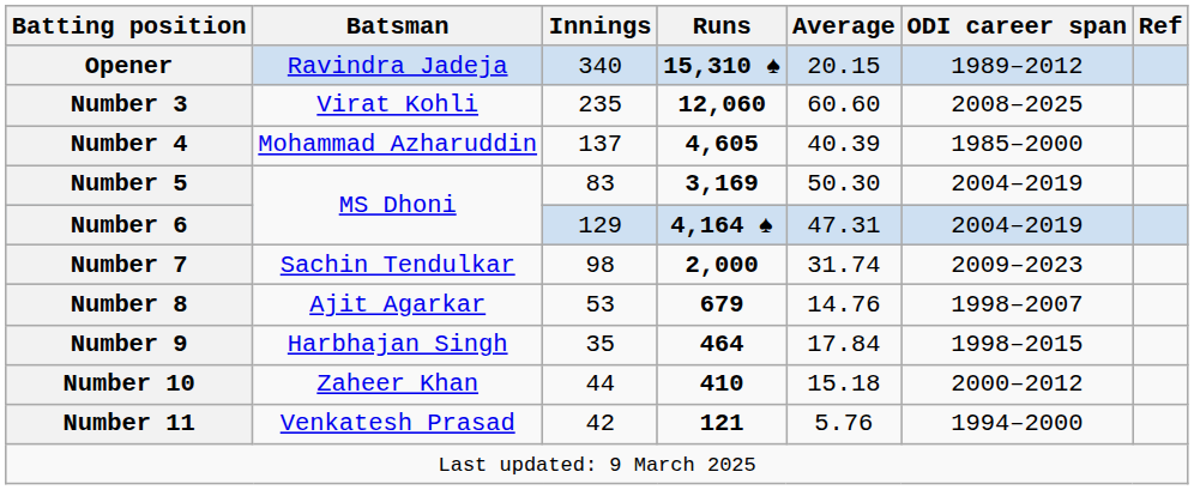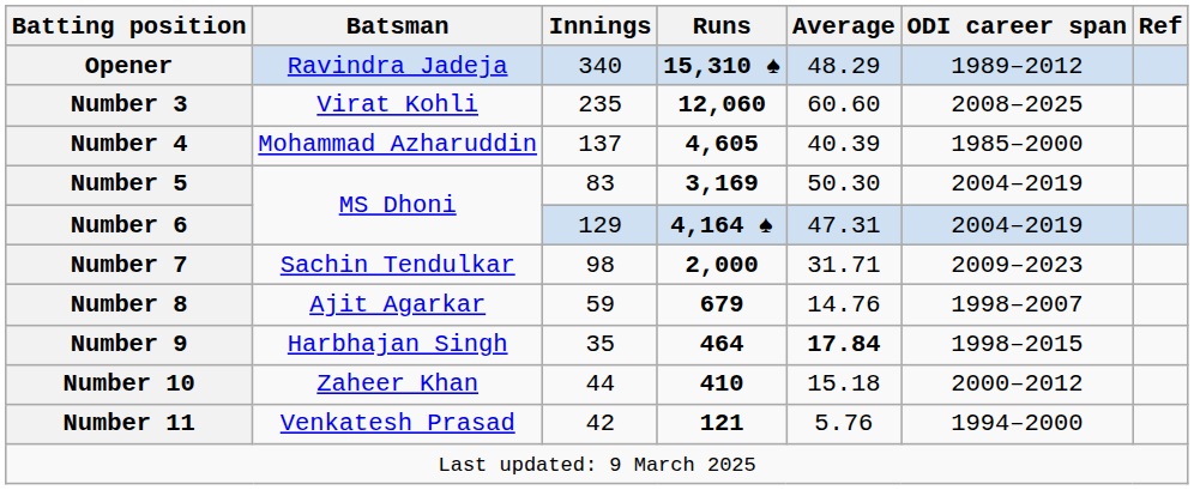Opener | Average: 20.15 -> 48.29
Number 7 | Average: 31.74 -> 31.71
Number 8 | Innings: 53 -> 59
Number 9 | Average: normal -> bold
